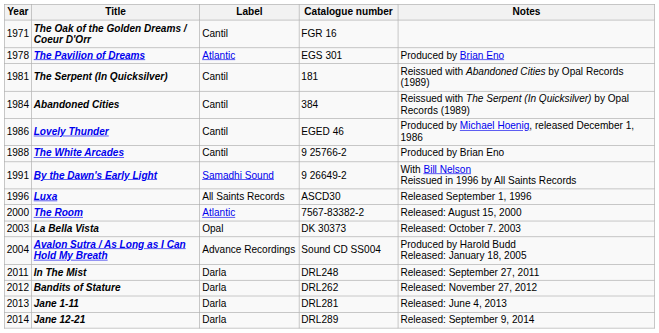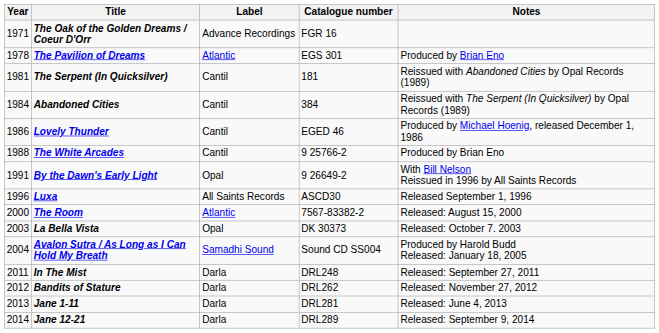The Oak of the Golden Dreams / Coeur D'Orr | Label: Cantil -> Advance Recordings
By the Dawn's Early Light | Label: Samadhi Sound -> Opal
Avalon Sutra / As Long as I Can Hold My Breath | Label: Advance Recordings -> Samadhi Sound
